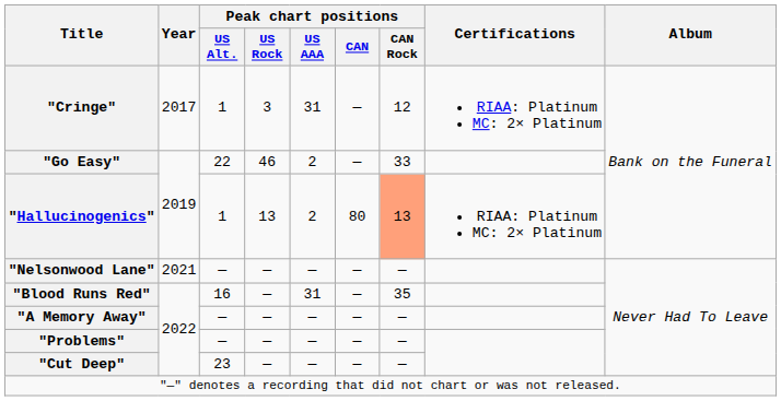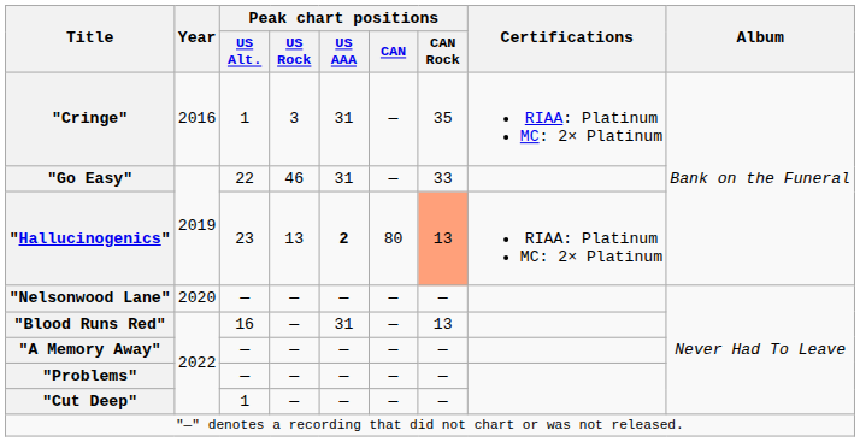"Cringe" | Year: 2017 -> 2016
"Cringe" | Peak chart positions / CAN Rock: 12 -> 35
"Go Easy" | Peak chart positions / US AAA: 2 -> 31
"Hallucinogenics" | Peak chart positions / US Alt.: 1 -> 23
"Hallucinogenics" | Peak chart positions / US AAA: normal -> bold
"Nelsonwood Lane" | Year: 2021 -> 2020
"Blood Runs Red" | Peak chart positions / CAN Rock: 35 -> 13
"Cut Deep" | Peak chart positions / US Alt.: 23 -> 1
